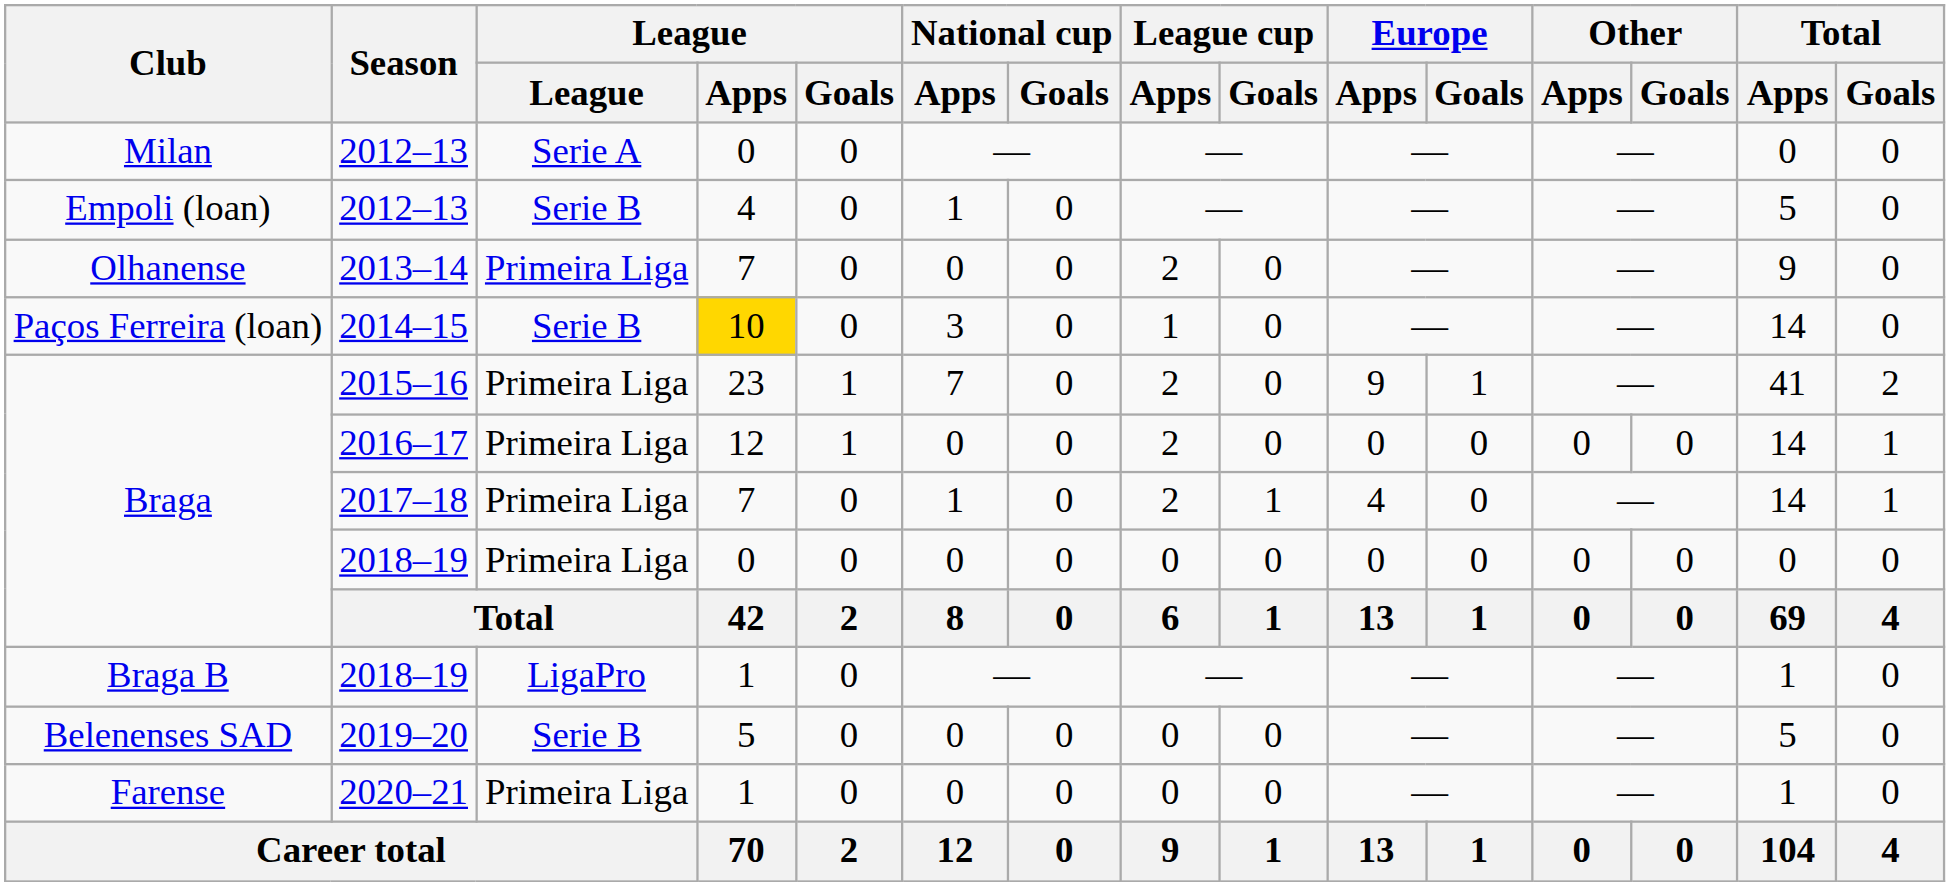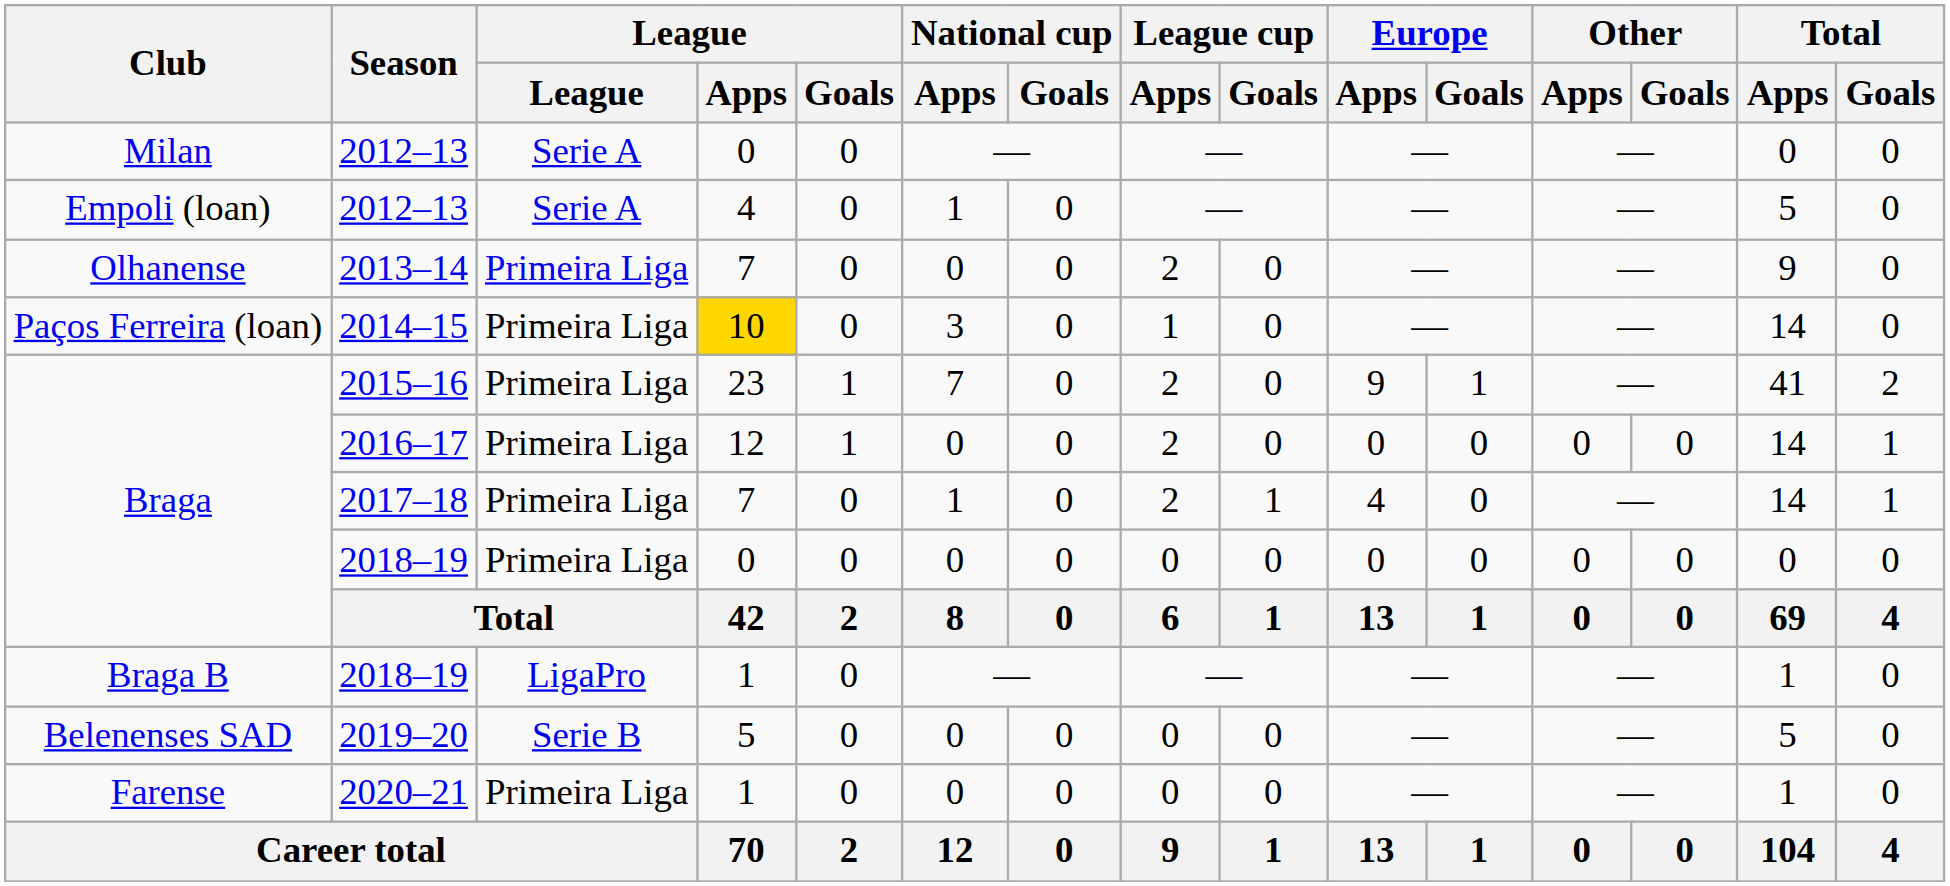Empoli (loan) / 2012–13 | League: Serie B -> Serie A
2014–15 | League: Serie B -> Primeira Liga
